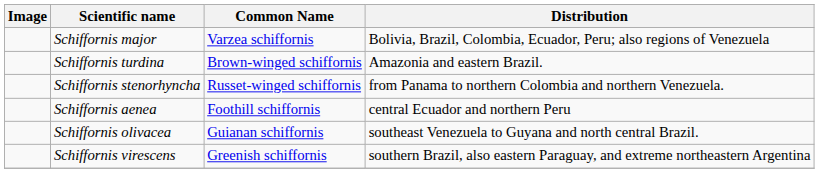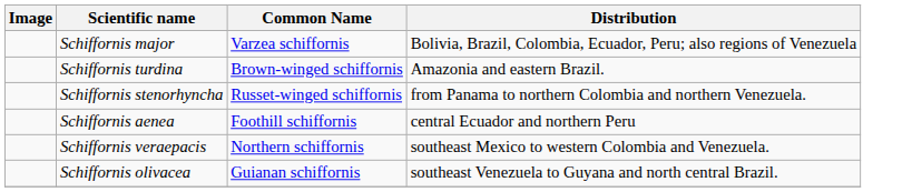+ row: Schiffornis veraepacis | Northern schiffornis | southeast Mexico to western Colombia and Venezuela.
- row: Schiffornis virescens | Greenish schiffornis | southern Brazil, also eastern Paraguay, and extreme northeastern Argentina
